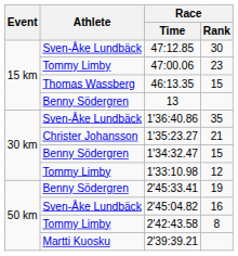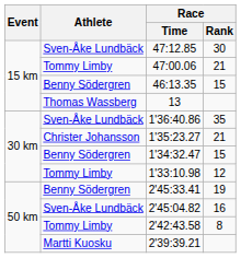47:00.06 | Race / Rank: 23 -> 21
46:13.35 | Athlete: Thomas Wassberg -> Benny Södergren
13 | Athlete: Benny Södergren -> Thomas Wassberg
